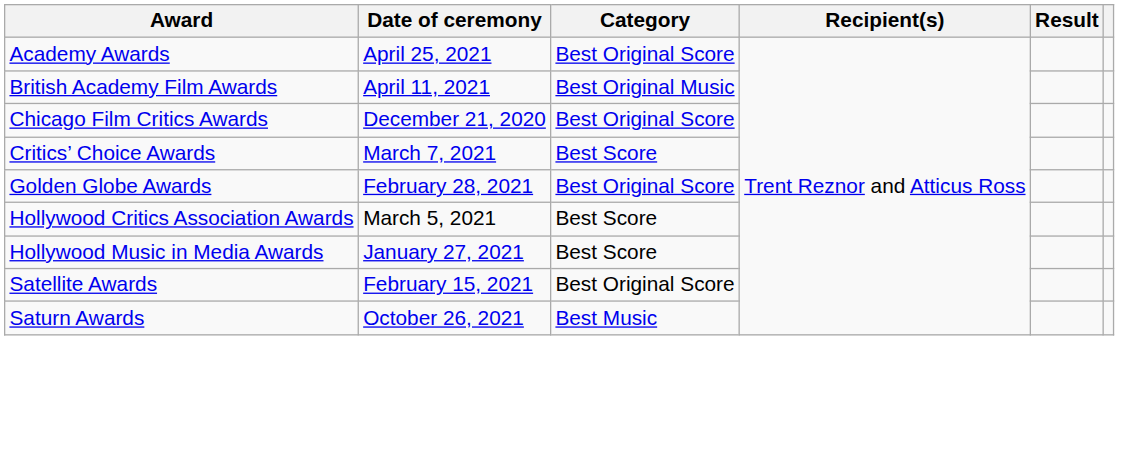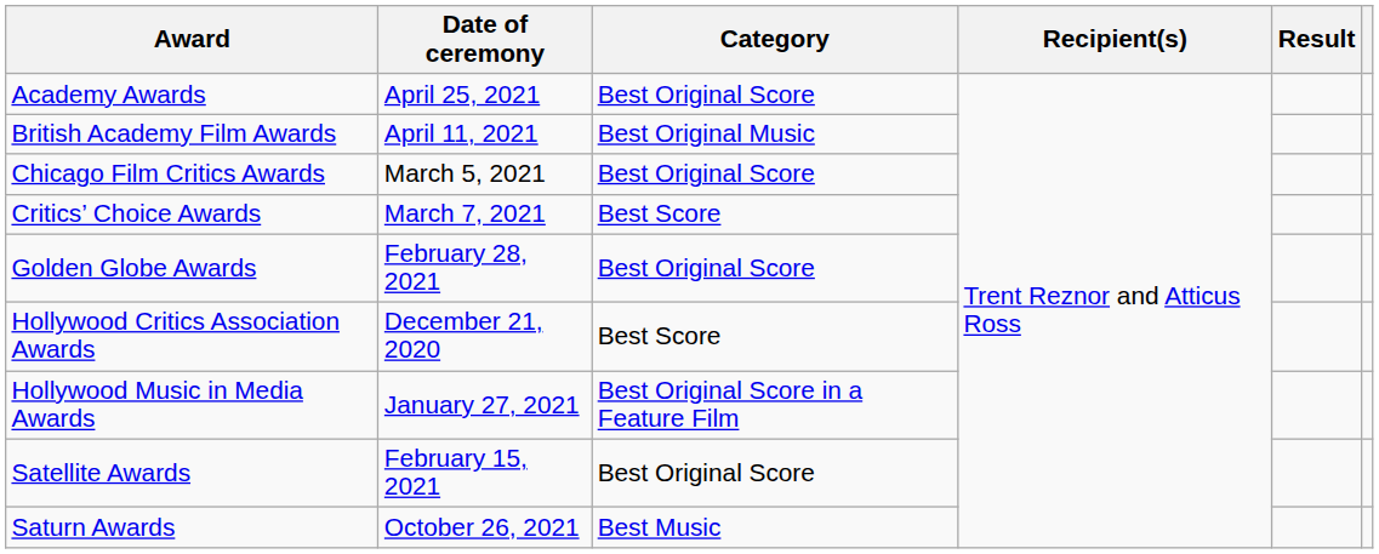Chicago Film Critics Awards | Date of ceremony: December 21, 2020 -> March 5, 2021
Hollywood Critics Association Awards | Date of ceremony: March 5, 2021 -> December 21, 2020
Hollywood Music in Media Awards | Category: Best Score -> Best Original Score in a Feature Film
